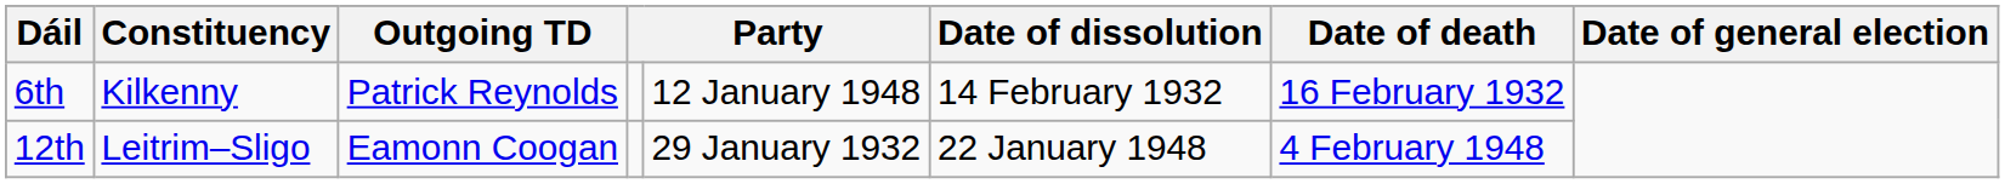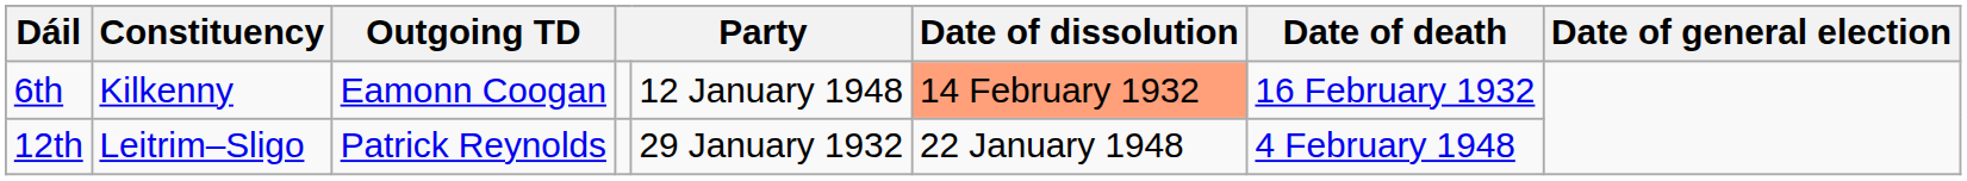6th | Outgoing TD: Patrick Reynolds -> Eamonn Coogan
6th | Date of dissolution: no background -> lightsalmon background
12th | Outgoing TD: Eamonn Coogan -> Patrick Reynolds
